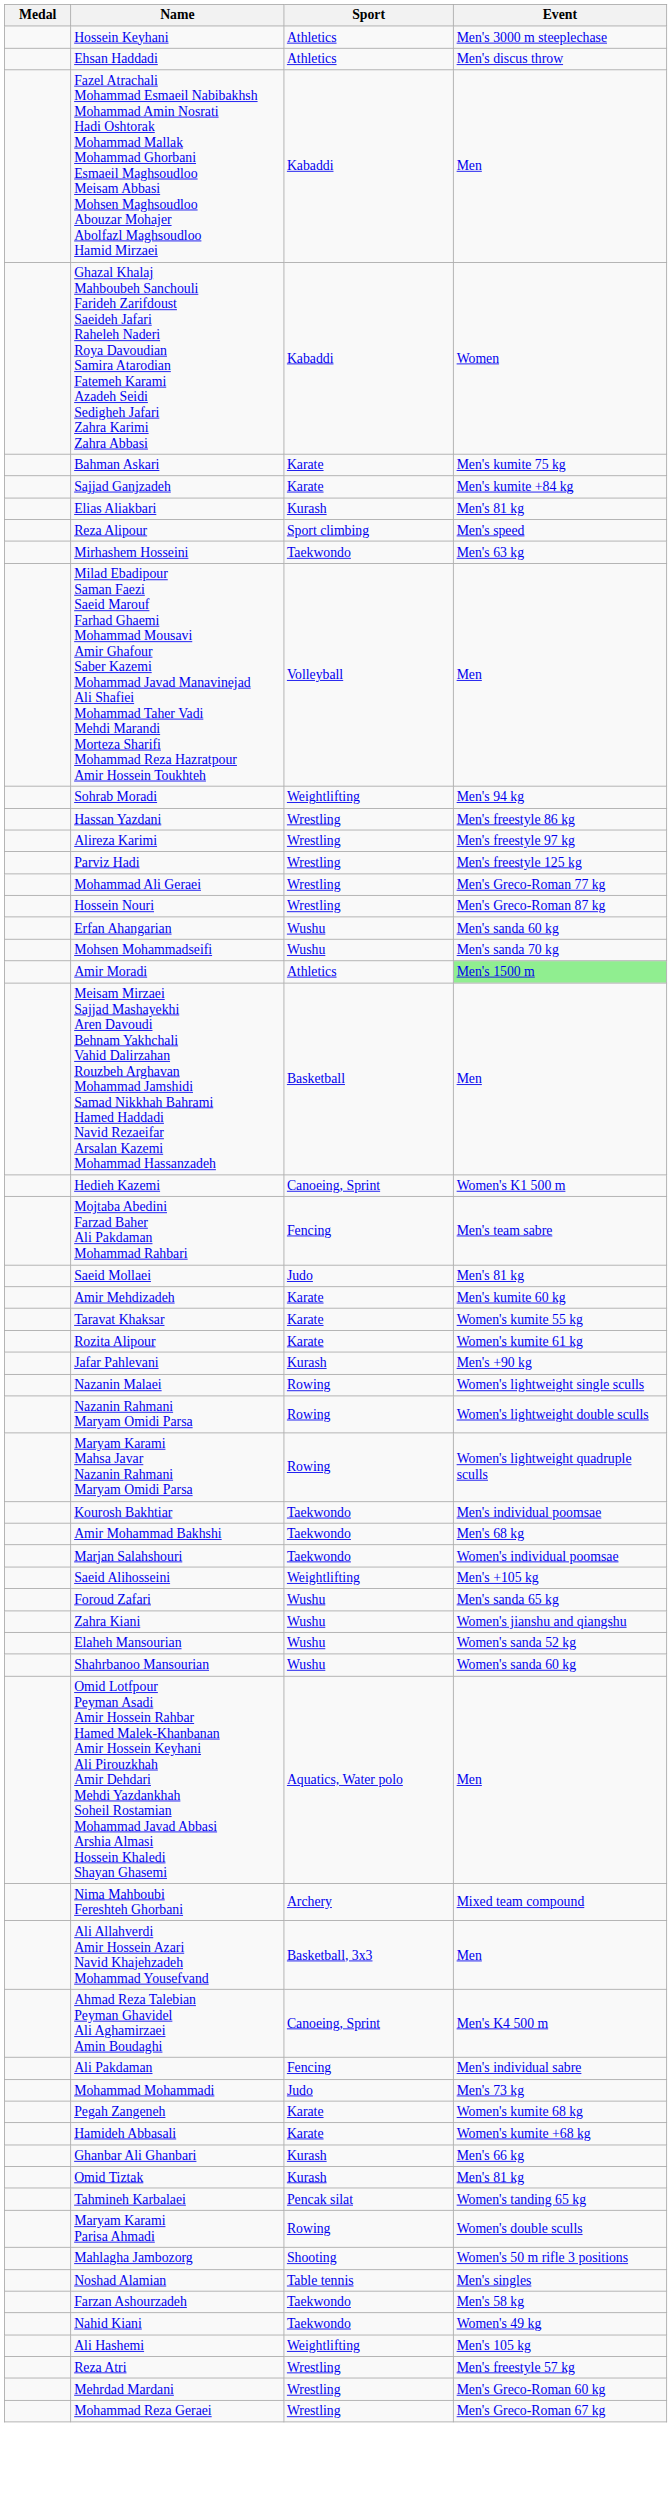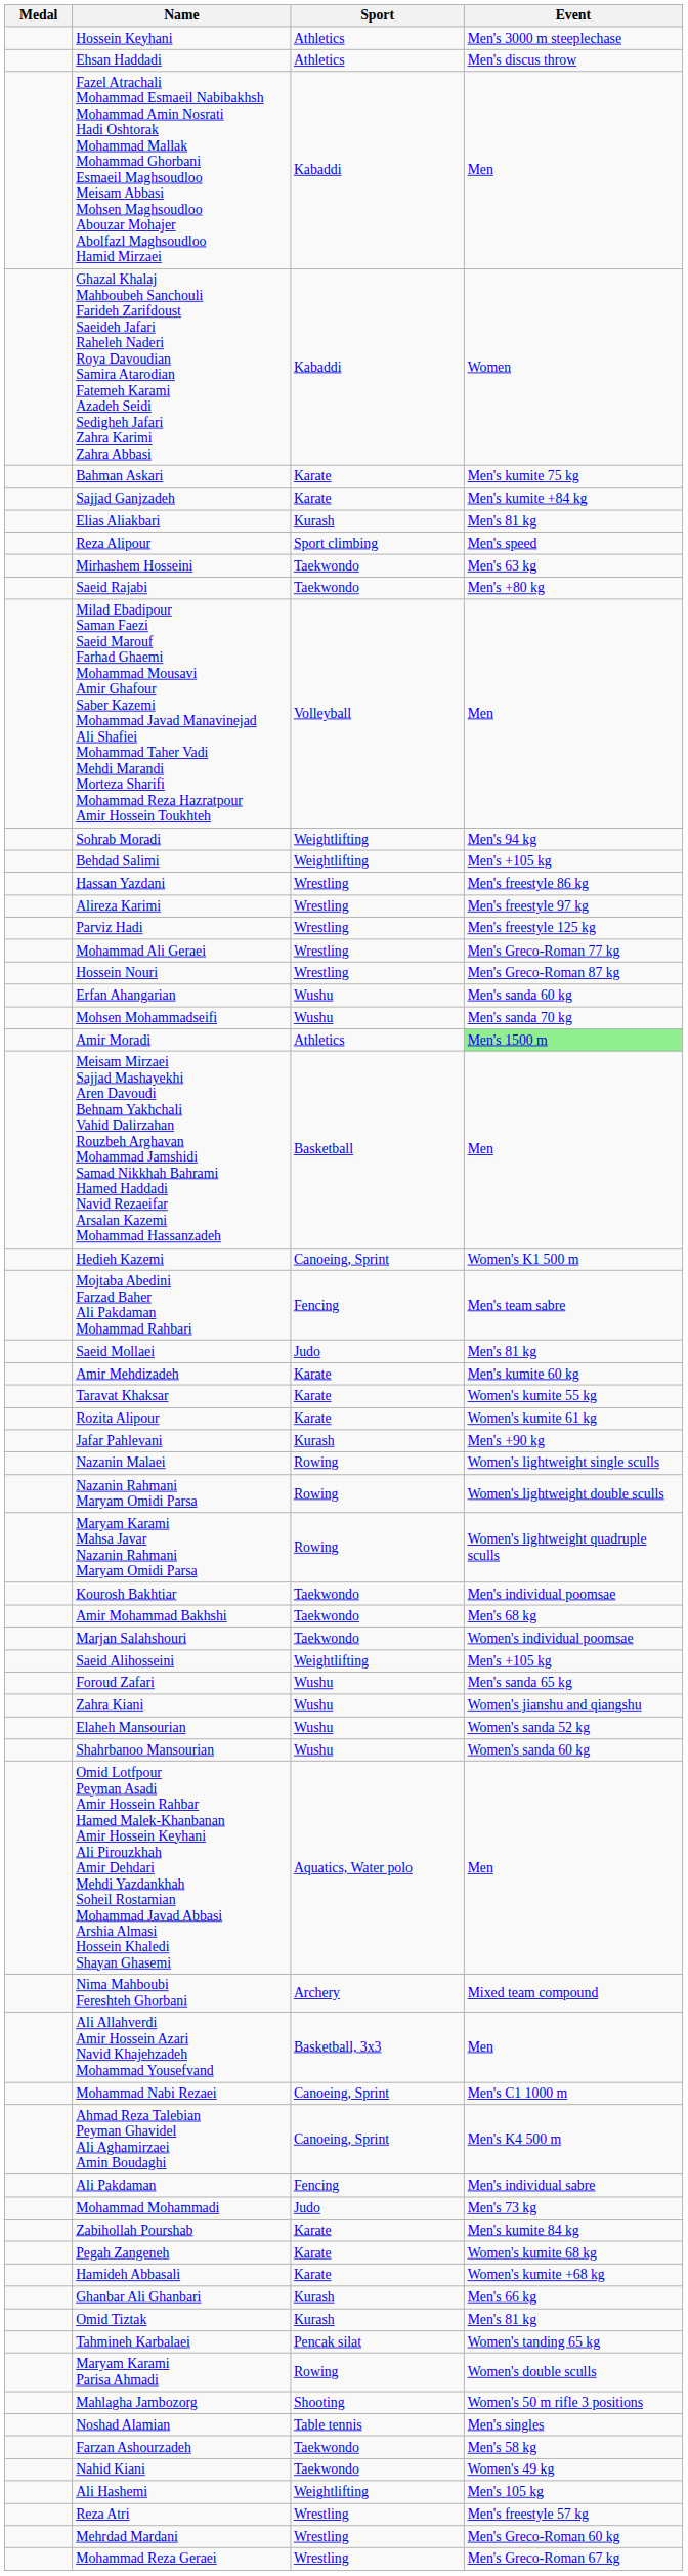+ row: Saeid Rajabi | Taekwondo | Men's +80 kg
+ row: Behdad Salimi | Weightlifting | Men's +105 kg
+ row: Mohammad Nabi Rezaei | Canoeing, Sprint | Men's C1 1000 m
+ row: Zabihollah Pourshab | Karate | Men's kumite 84 kg
